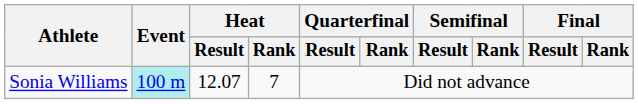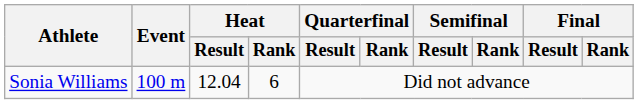Sonia Williams | Event: paleturquoise background -> no background
Sonia Williams | Heat / Result: 12.07 -> 12.04
Sonia Williams | Heat / Rank: 7 -> 6
